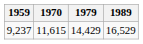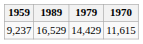columns swapped: 1970 <-> 1989
